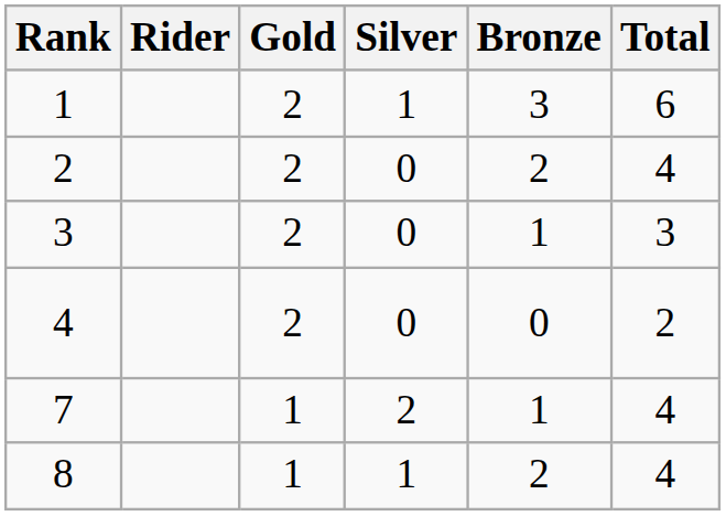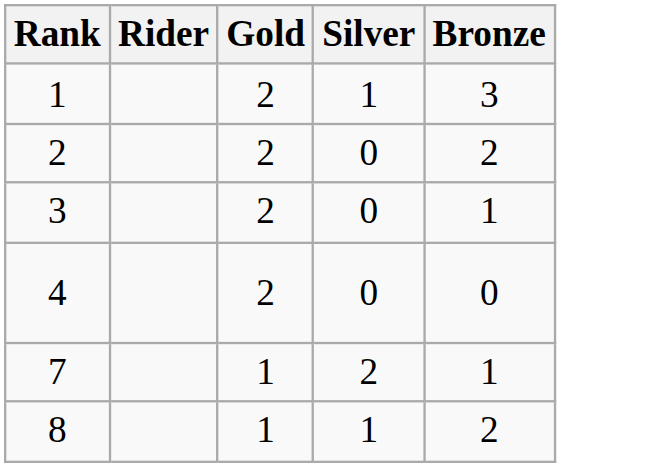- column: Total | 6 | 4 | 3 | 2 | 4 | 4
